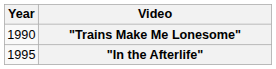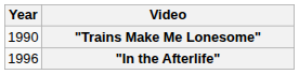"In the Afterlife" | Year: 1995 -> 1996
